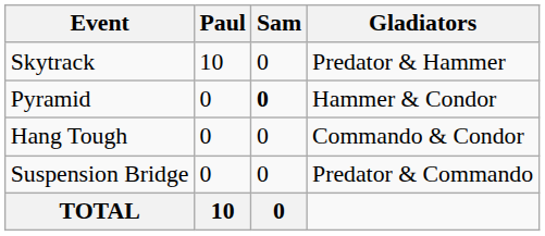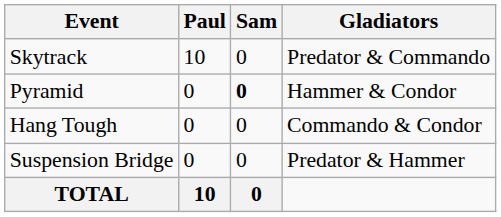Skytrack | Gladiators: Predator & Hammer -> Predator & Commando
Suspension Bridge | Gladiators: Predator & Commando -> Predator & Hammer
